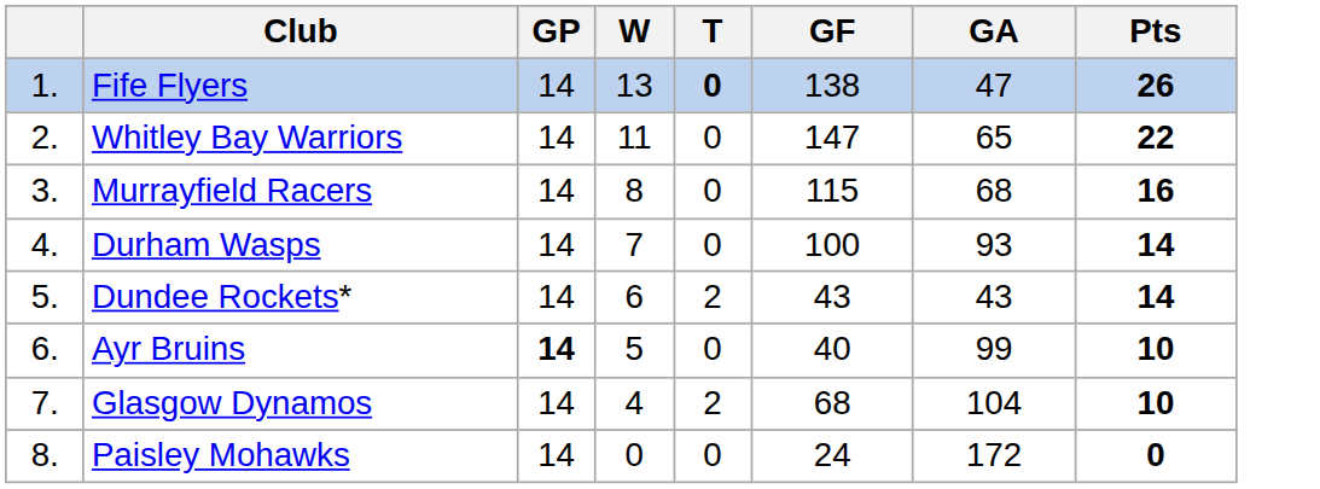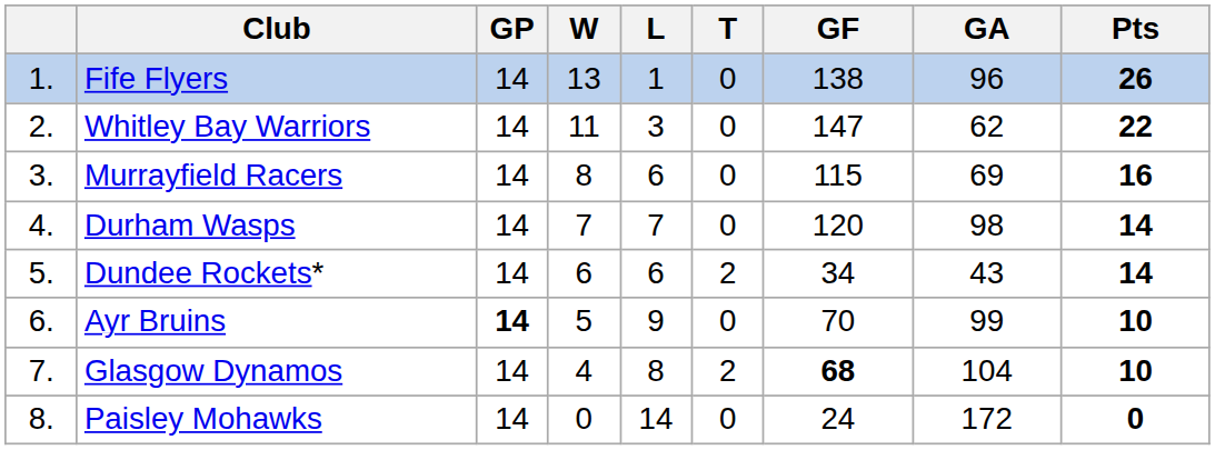+ column: L | 1 | 3 | 6 | 7 | 6 | 9 | 8 | 14
Fife Flyers | T: bold -> normal
Fife Flyers | GA: 47 -> 96
Whitley Bay Warriors | GA: 65 -> 62
Murrayfield Racers | GA: 68 -> 69
Durham Wasps | GF: 100 -> 120
Durham Wasps | GA: 93 -> 98
Dundee Rockets* | GF: 43 -> 34
Ayr Bruins | GF: 40 -> 70
Glasgow Dynamos | GF: normal -> bold
